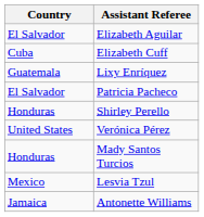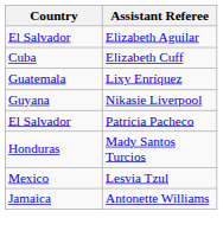+ row: Guyana | Nikasie Liverpool
- row: Honduras | Shirley Perello
- row: United States | Verónica Pérez
